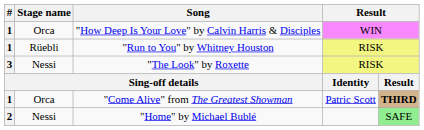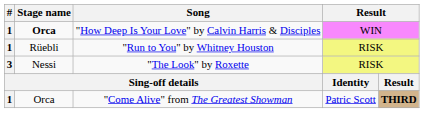"How Deep Is Your Love" by Calvin Harris & Disciples | Stage name: normal -> bold
- row: 2 | Nessi | "Home" by Michael Bublé | SAFE
